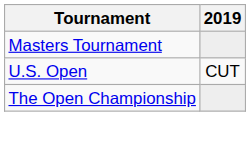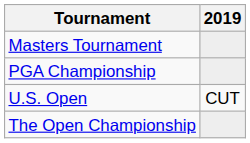+ row: PGA Championship
